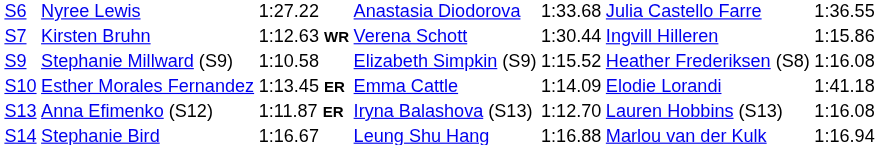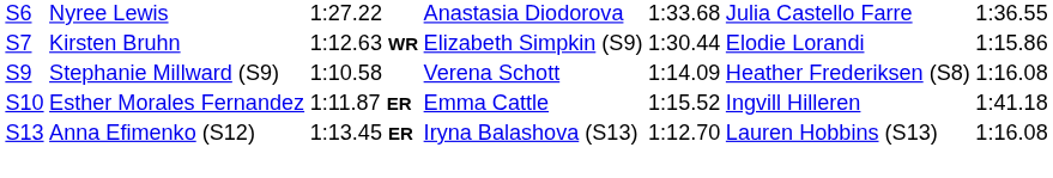Kirsten Bruhn | column 4: Verena Schott -> Elizabeth Simpkin (S9)
Kirsten Bruhn | column 6: Ingvill Hilleren -> Elodie Lorandi
Stephanie Millward (S9) | column 4: Elizabeth Simpkin (S9) -> Verena Schott
Stephanie Millward (S9) | column 5: 1:15.52 -> 1:14.09
Esther Morales Fernandez | column 3: 1:13.45 ER -> 1:11.87 ER
Esther Morales Fernandez | column 5: 1:14.09 -> 1:15.52
Esther Morales Fernandez | column 6: Elodie Lorandi -> Ingvill Hilleren
Anna Efimenko (S12) | column 3: 1:11.87 ER -> 1:13.45 ER
- row: S14 | Stephanie Bird | 1:16.67 | Leung Shu Hang | 1:16.88 | Marlou van der Kulk | 1:16.94
